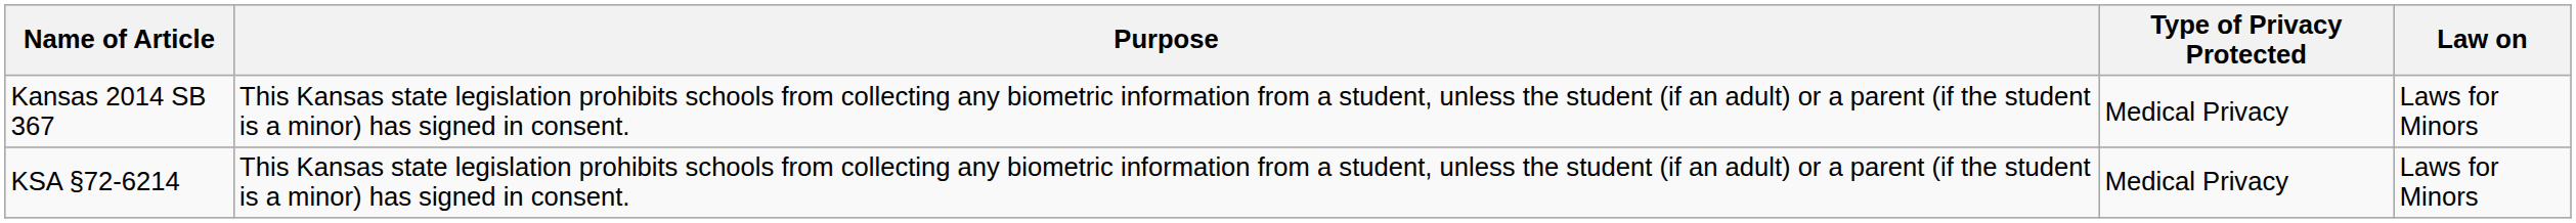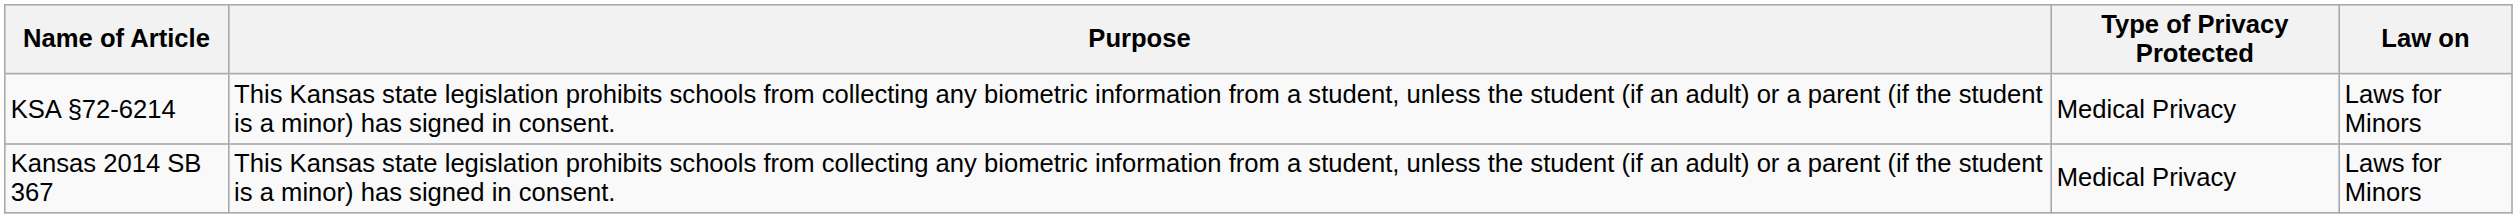rows swapped: Kansas 2014 SB 367 <-> KSA §72-6214
